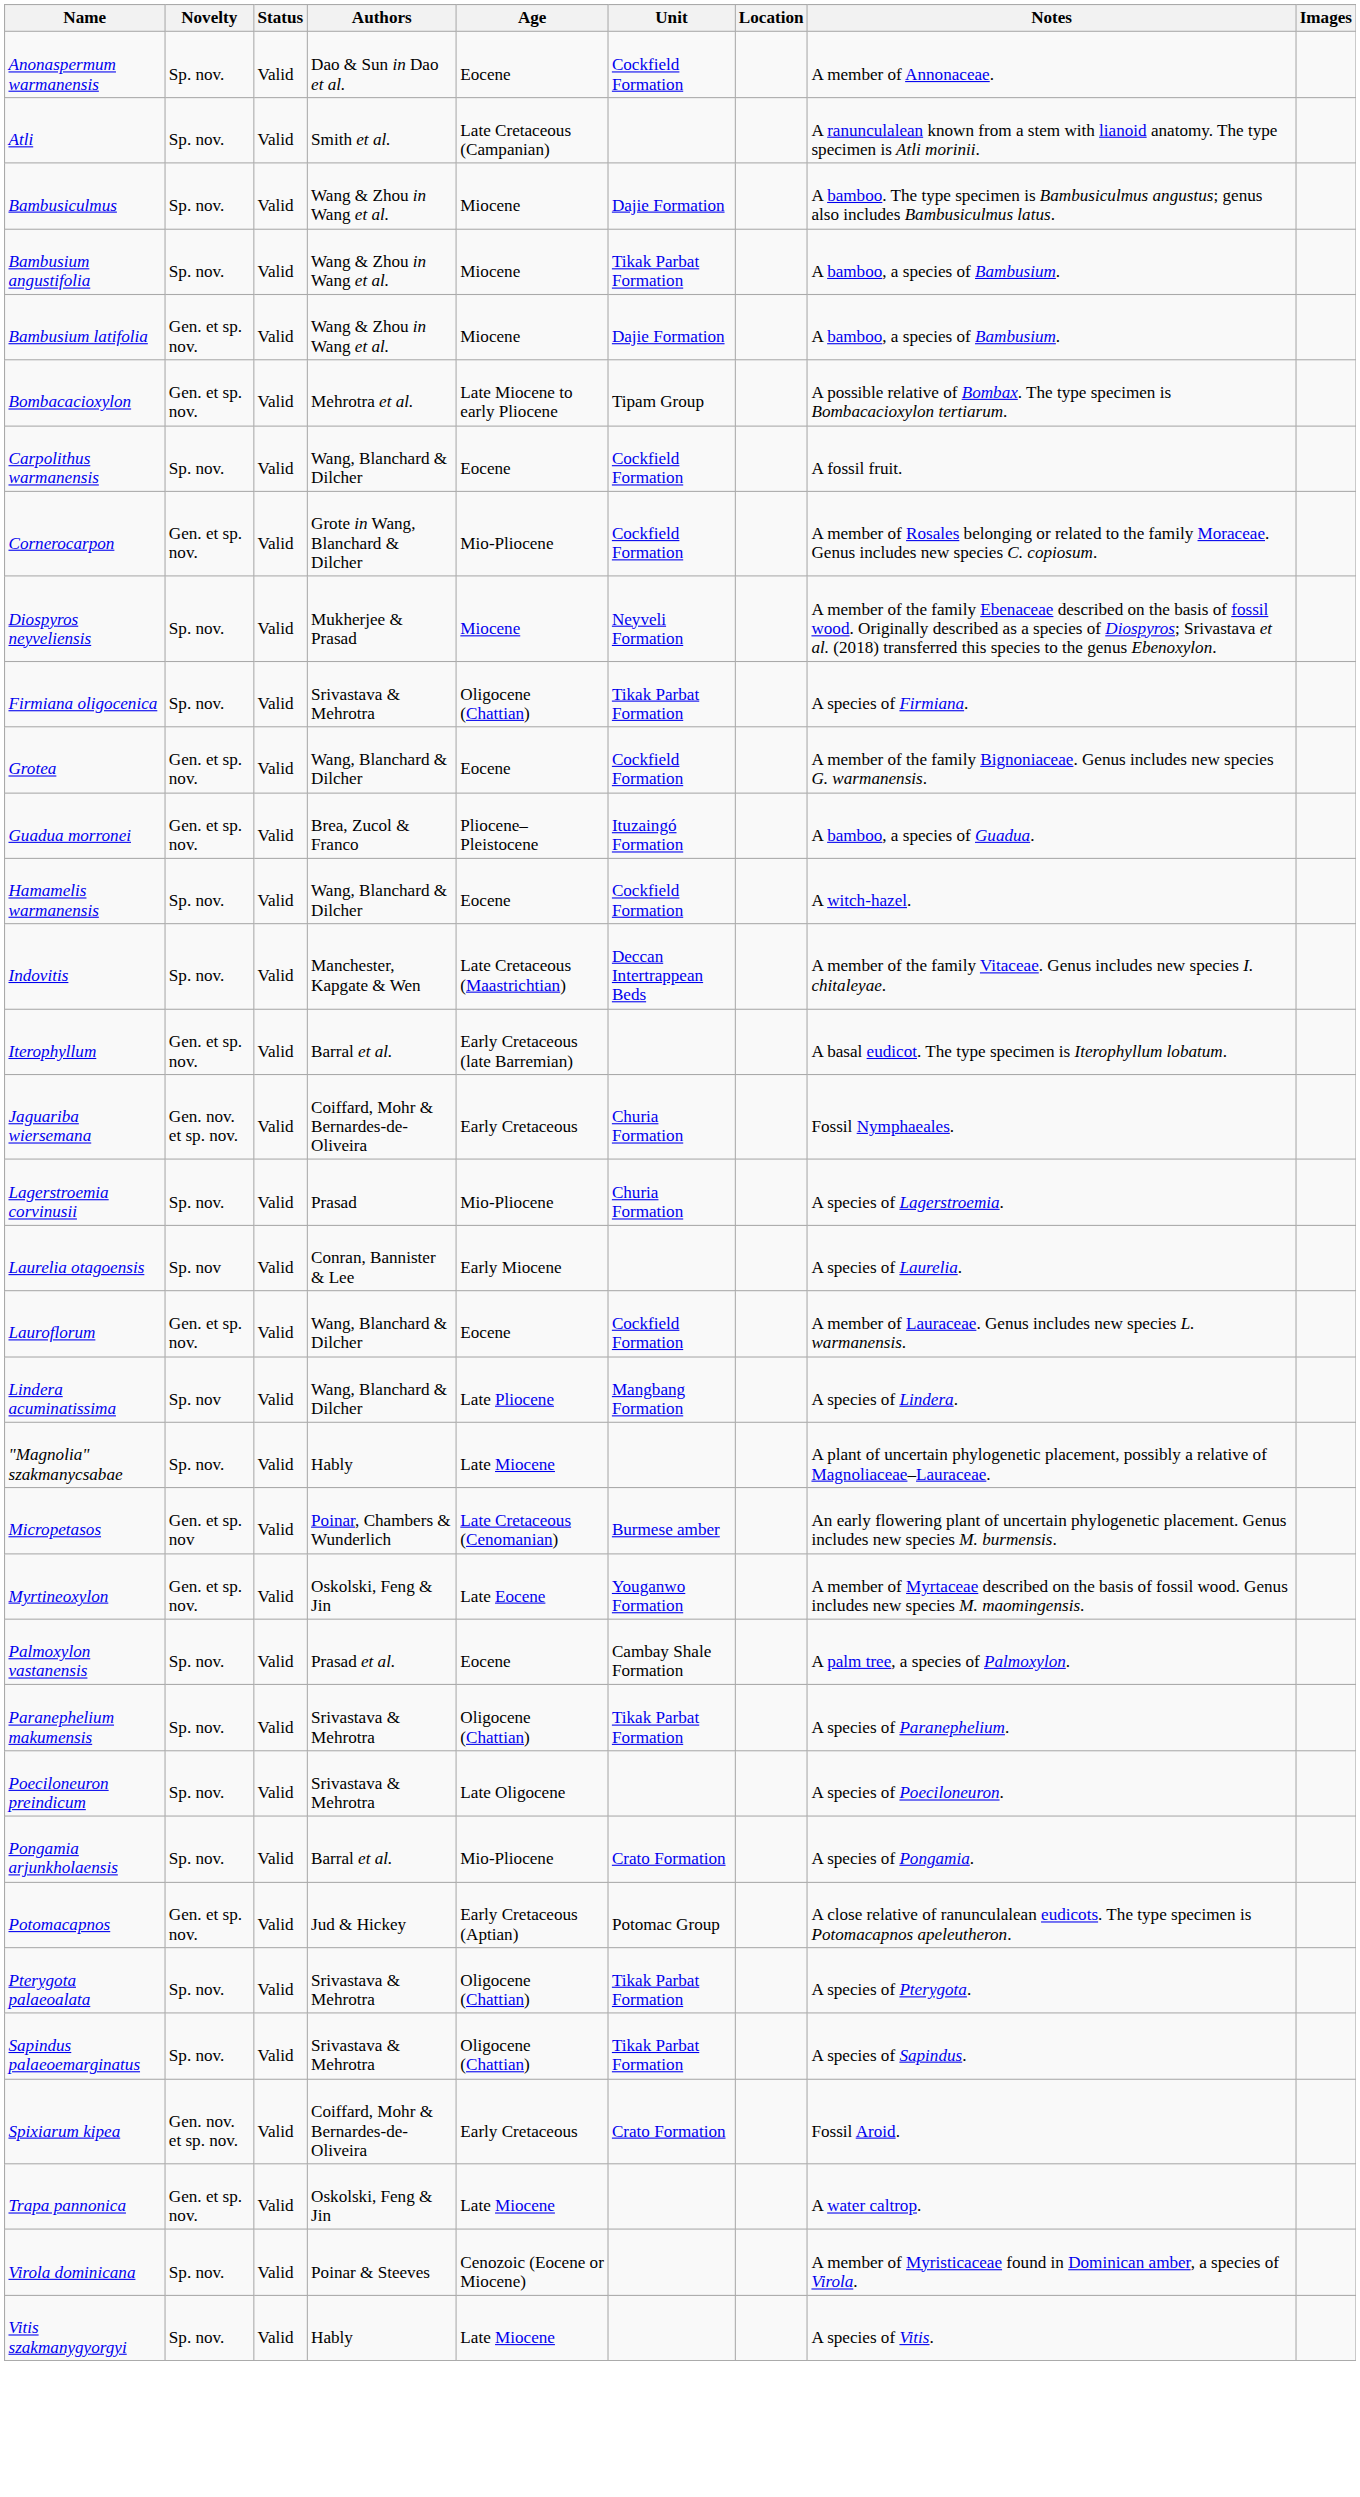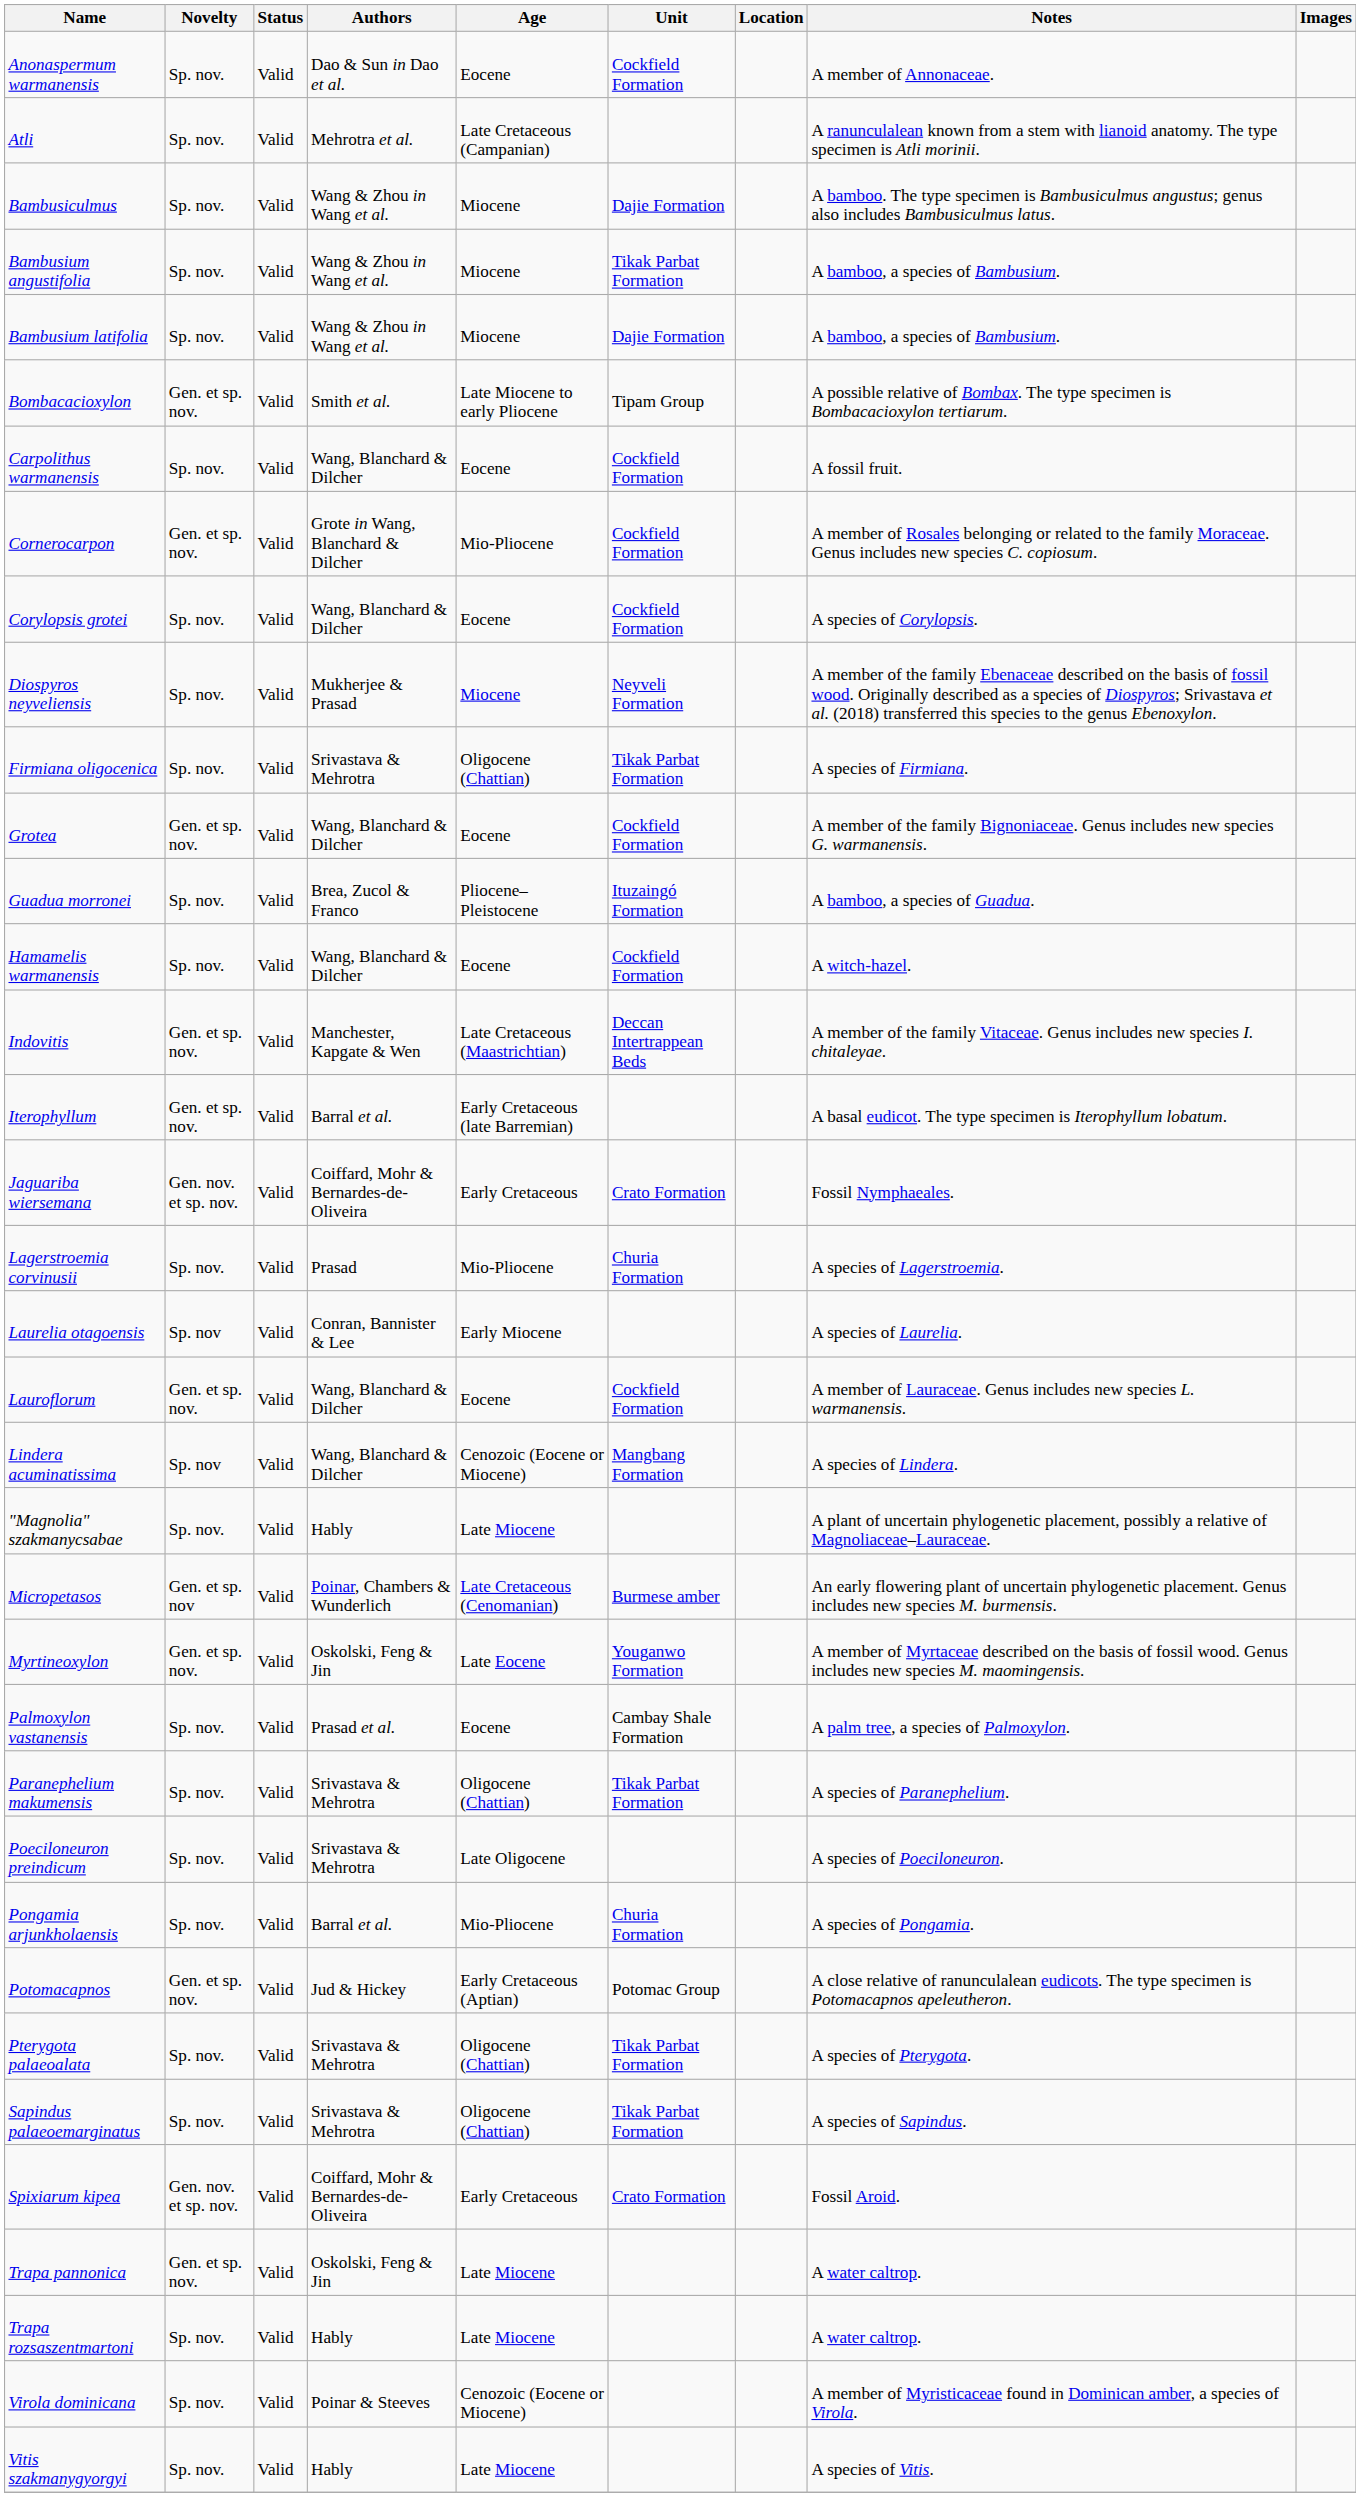Atli | Authors: Smith et al. -> Mehrotra et al.
Bambusium latifolia | Novelty: Gen. et sp. nov. -> Sp. nov.
Bombacacioxylon | Authors: Mehrotra et al. -> Smith et al.
+ row: Corylopsis grotei | Sp. nov. | Valid | Wang, Blanchard & Dilcher | Eocene | Cockfield Formation | A species of Corylopsis.
Guadua morronei | Novelty: Gen. et sp. nov. -> Sp. nov.
Indovitis | Novelty: Sp. nov. -> Gen. et sp. nov.
Jaguariba wiersemana | Unit: Churia Formation -> Crato Formation
Lindera acuminatissima | Age: Late Pliocene -> Cenozoic (Eocene or Miocene)
Pongamia arjunkholaensis | Unit: Crato Formation -> Churia Formation
+ row: Trapa rozsaszentmartoni | Sp. nov. | Valid | Hably | Late Miocene | A water caltrop.
